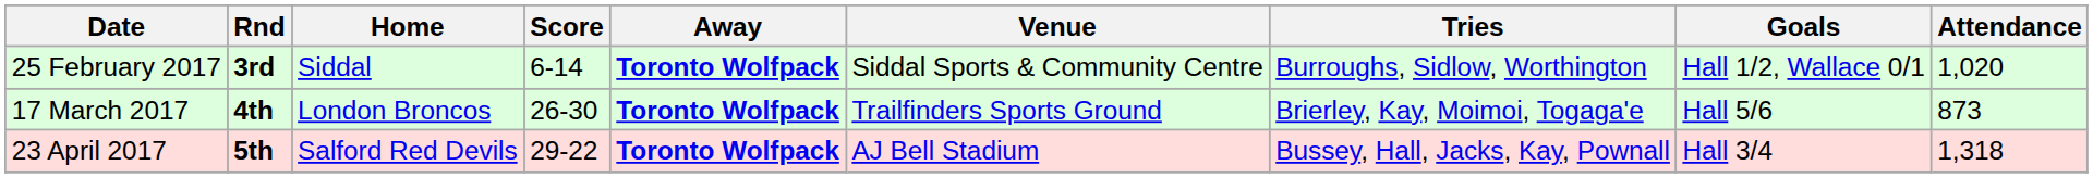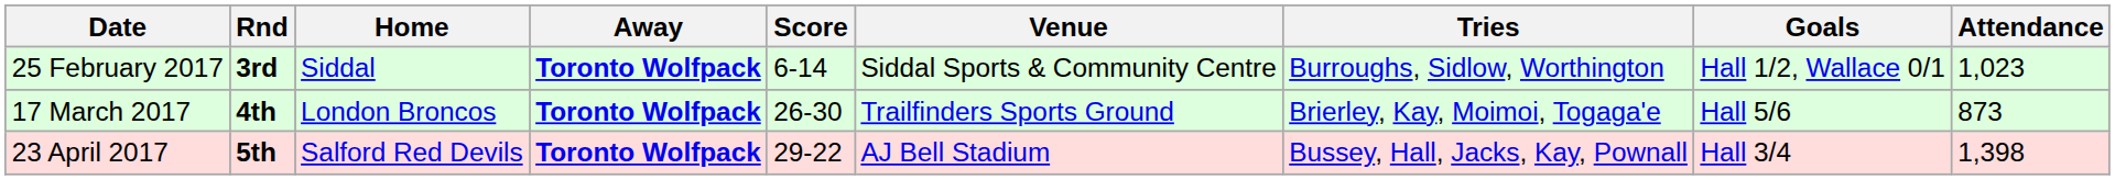columns swapped: Score <-> Away
25 February 2017 | Attendance: 1,020 -> 1,023
23 April 2017 | Attendance: 1,318 -> 1,398
